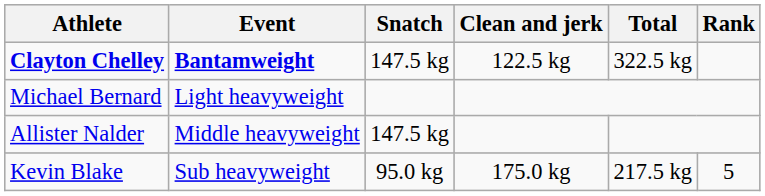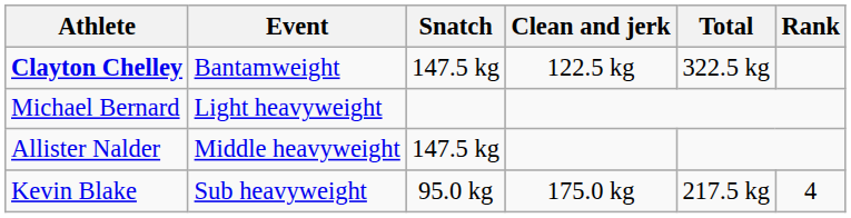Clayton Chelley | Event: bold -> normal
Kevin Blake | Rank: 5 -> 4
